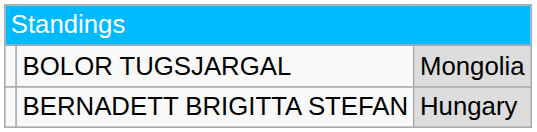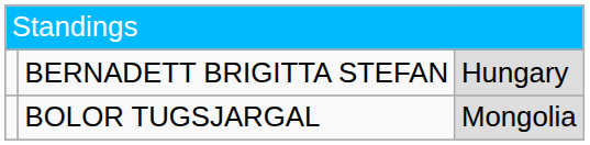rows swapped: BERNADETT BRIGITTA STEFAN <-> BOLOR TUGSJARGAL
